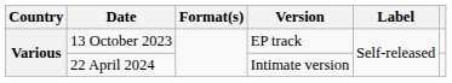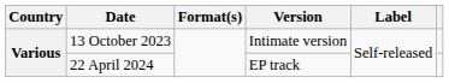13 October 2023 | Version: EP track -> Intimate version
22 April 2024 | Version: Intimate version -> EP track
